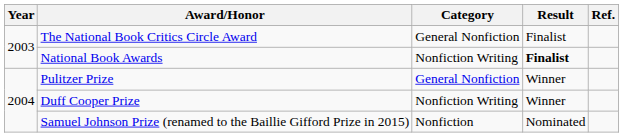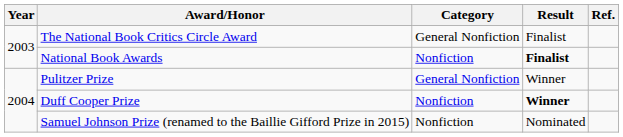National Book Awards | Category: Nonfiction Writing -> Nonfiction
Duff Cooper Prize | Category: Nonfiction Writing -> Nonfiction
Duff Cooper Prize | Result: normal -> bold
